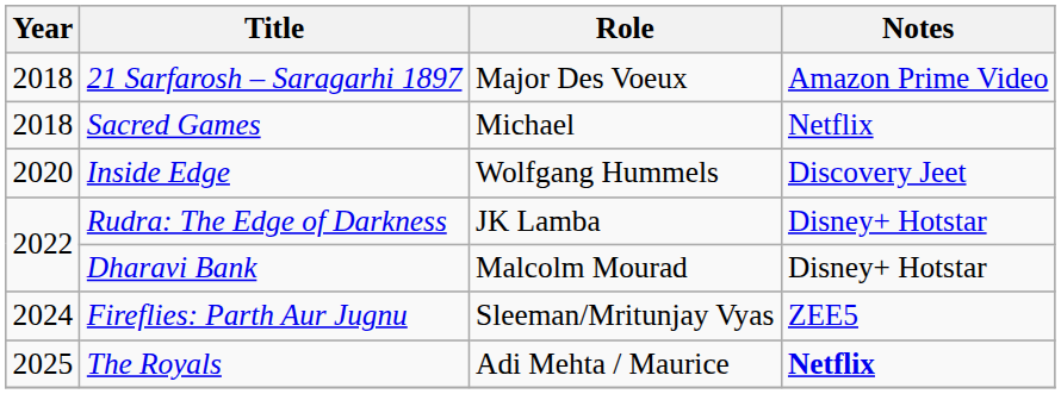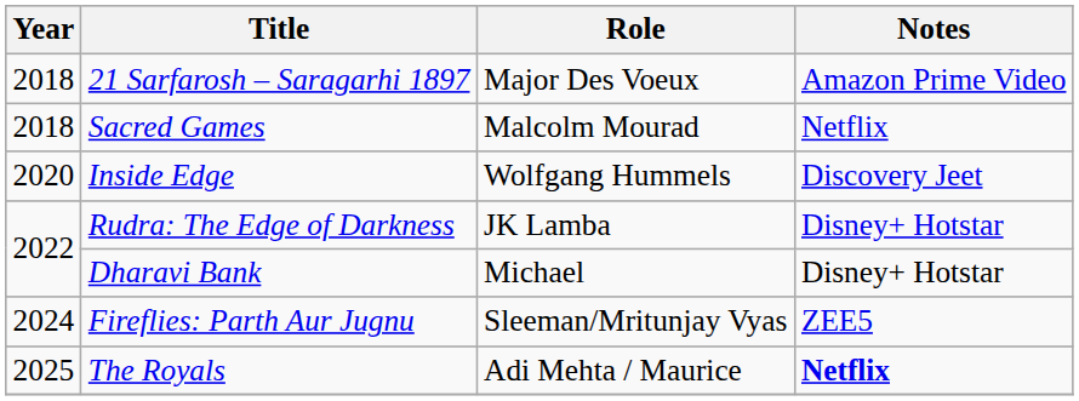Sacred Games | Role: Michael -> Malcolm Mourad
Dharavi Bank | Role: Malcolm Mourad -> Michael
